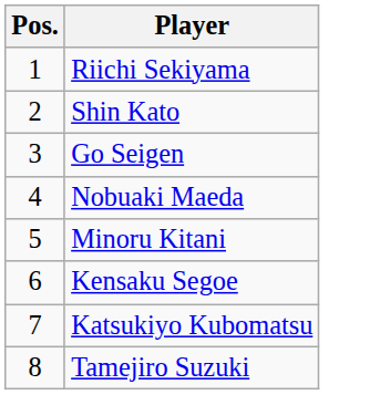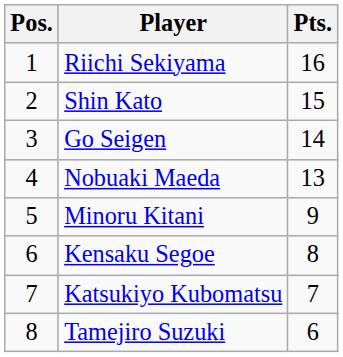+ column: Pts. | 16 | 15 | 14 | 13 | 9 | 8 | 7 | 6
